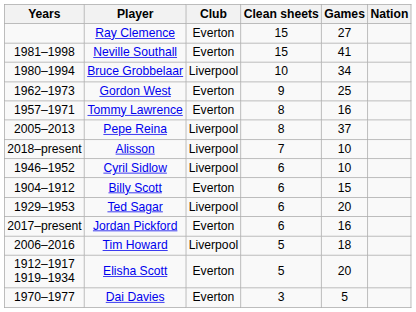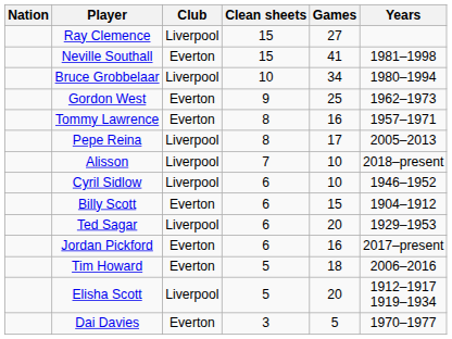columns swapped: Nation <-> Years
Ray Clemence | Club: Everton -> Liverpool
Pepe Reina | Games: 37 -> 17
Tim Howard | Club: Liverpool -> Everton
Elisha Scott | Club: Everton -> Liverpool
